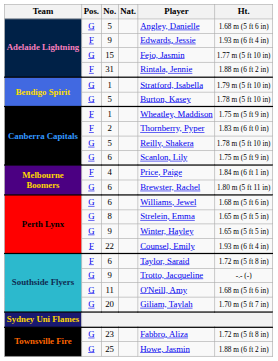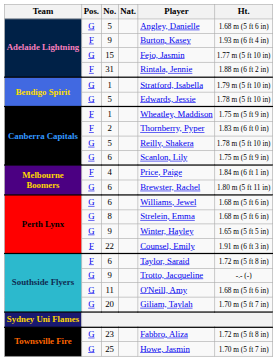Adelaide Lightning / 9 | Player: Edwards, Jessie -> Burton, Kasey
Bendigo Spirit / 5 | Player: Burton, Kasey -> Edwards, Jessie
8 | Ht.: 1.65 m (5 ft 5 in) -> 1.68 m (5 ft 6 in)
22 | Ht.: 1.93 m (6 ft 4 in) -> 1.91 m (6 ft 3 in)
25 | Ht.: 1.88 m (6 ft 2 in) -> 1.70 m (5 ft 7 in)
